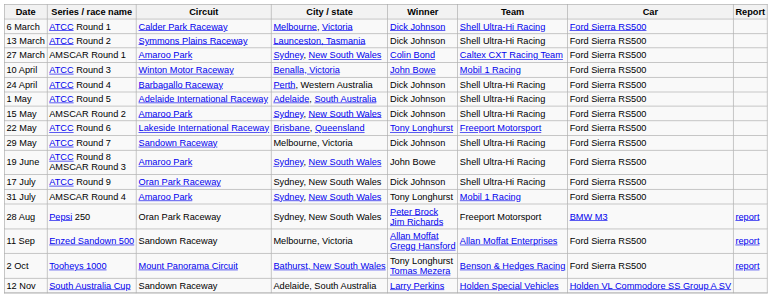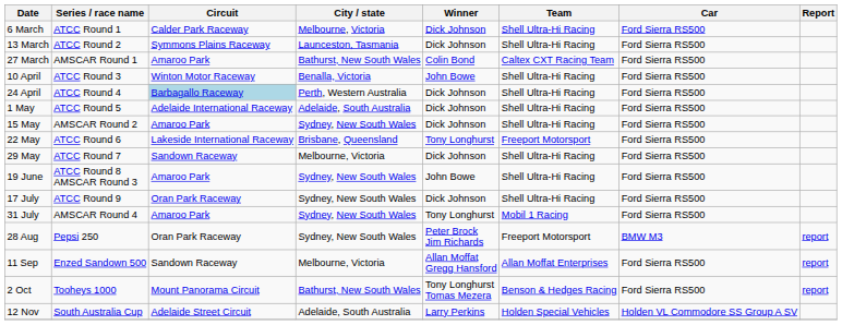27 March | City / state: Sydney, New South Wales -> Bathurst, New South Wales
10 April | Team: Mobil 1 Racing -> Shell Ultra-Hi Racing
24 April | Circuit: no background -> lightblue background
12 Nov | Circuit: Sandown Raceway -> Adelaide Street Circuit
